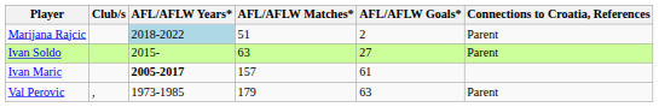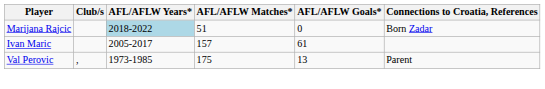Marijana Rajcic | AFL/AFLW Goals*: 2 -> 0
Marijana Rajcic | Connections to Croatia, References: Parent -> Born Zadar
- row: Ivan Soldo | 2015- | 63 | 27 | Parent
Ivan Maric | AFL/AFLW Years*: bold -> normal
Val Perovic | AFL/AFLW Matches*: 179 -> 175
Val Perovic | AFL/AFLW Goals*: 63 -> 13
